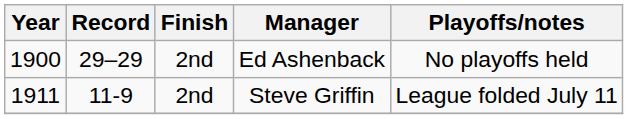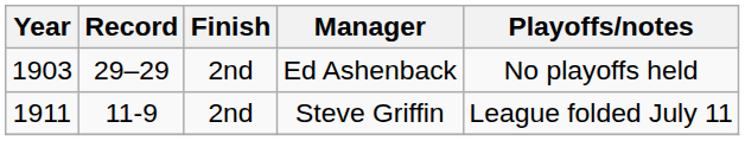Ed Ashenback | Year: 1900 -> 1903
